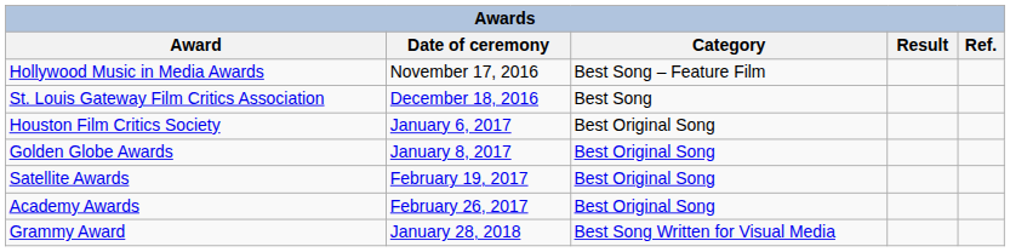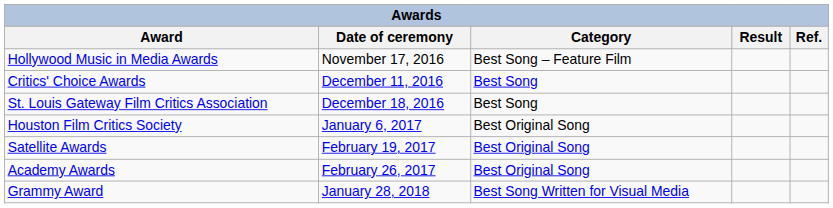+ row: Critics' Choice Awards | December 11, 2016 | Best Song
- row: Golden Globe Awards | January 8, 2017 | Best Original Song
